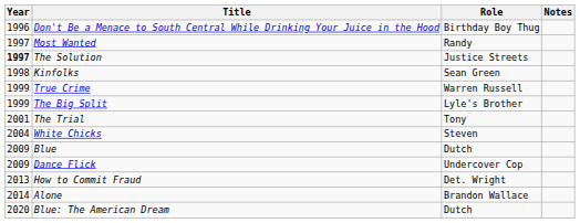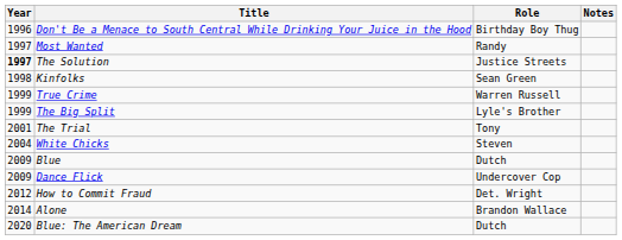How to Commit Fraud | Year: 2013 -> 2012
